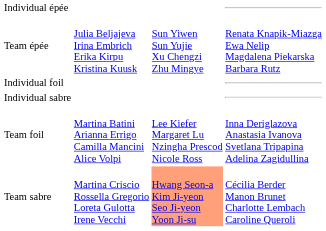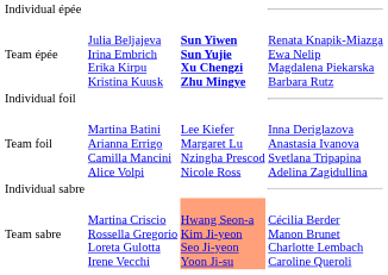Team épée | column 3: normal -> bold
rows swapped: Team foil <-> Individual sabre
